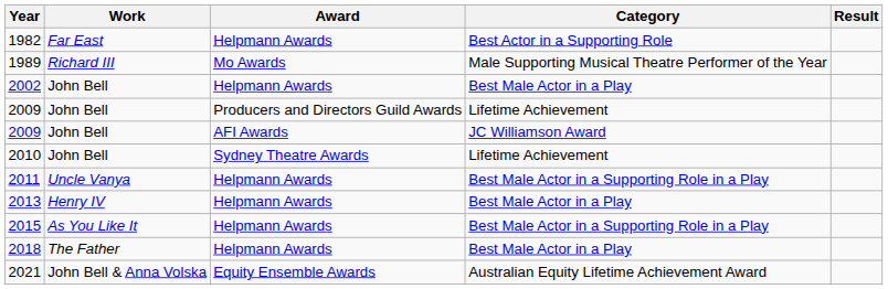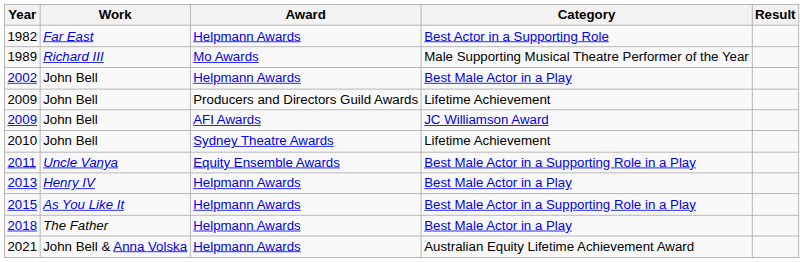2011 | Award: Helpmann Awards -> Equity Ensemble Awards
2021 | Award: Equity Ensemble Awards -> Helpmann Awards
